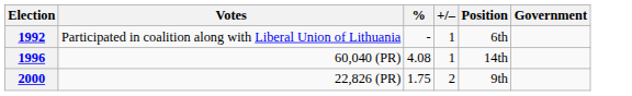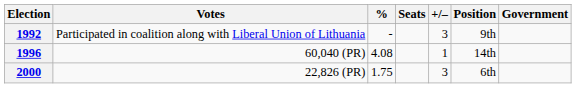+ column: Seats
1992 | +/–: 1 -> 3
1992 | Position: 6th -> 9th
2000 | +/–: 2 -> 3
2000 | Position: 9th -> 6th
